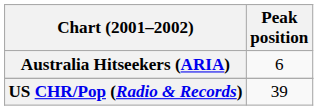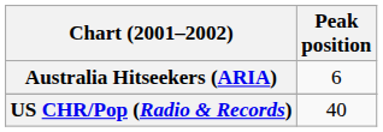US CHR/Pop (Radio & Records) | Peak position: 39 -> 40
